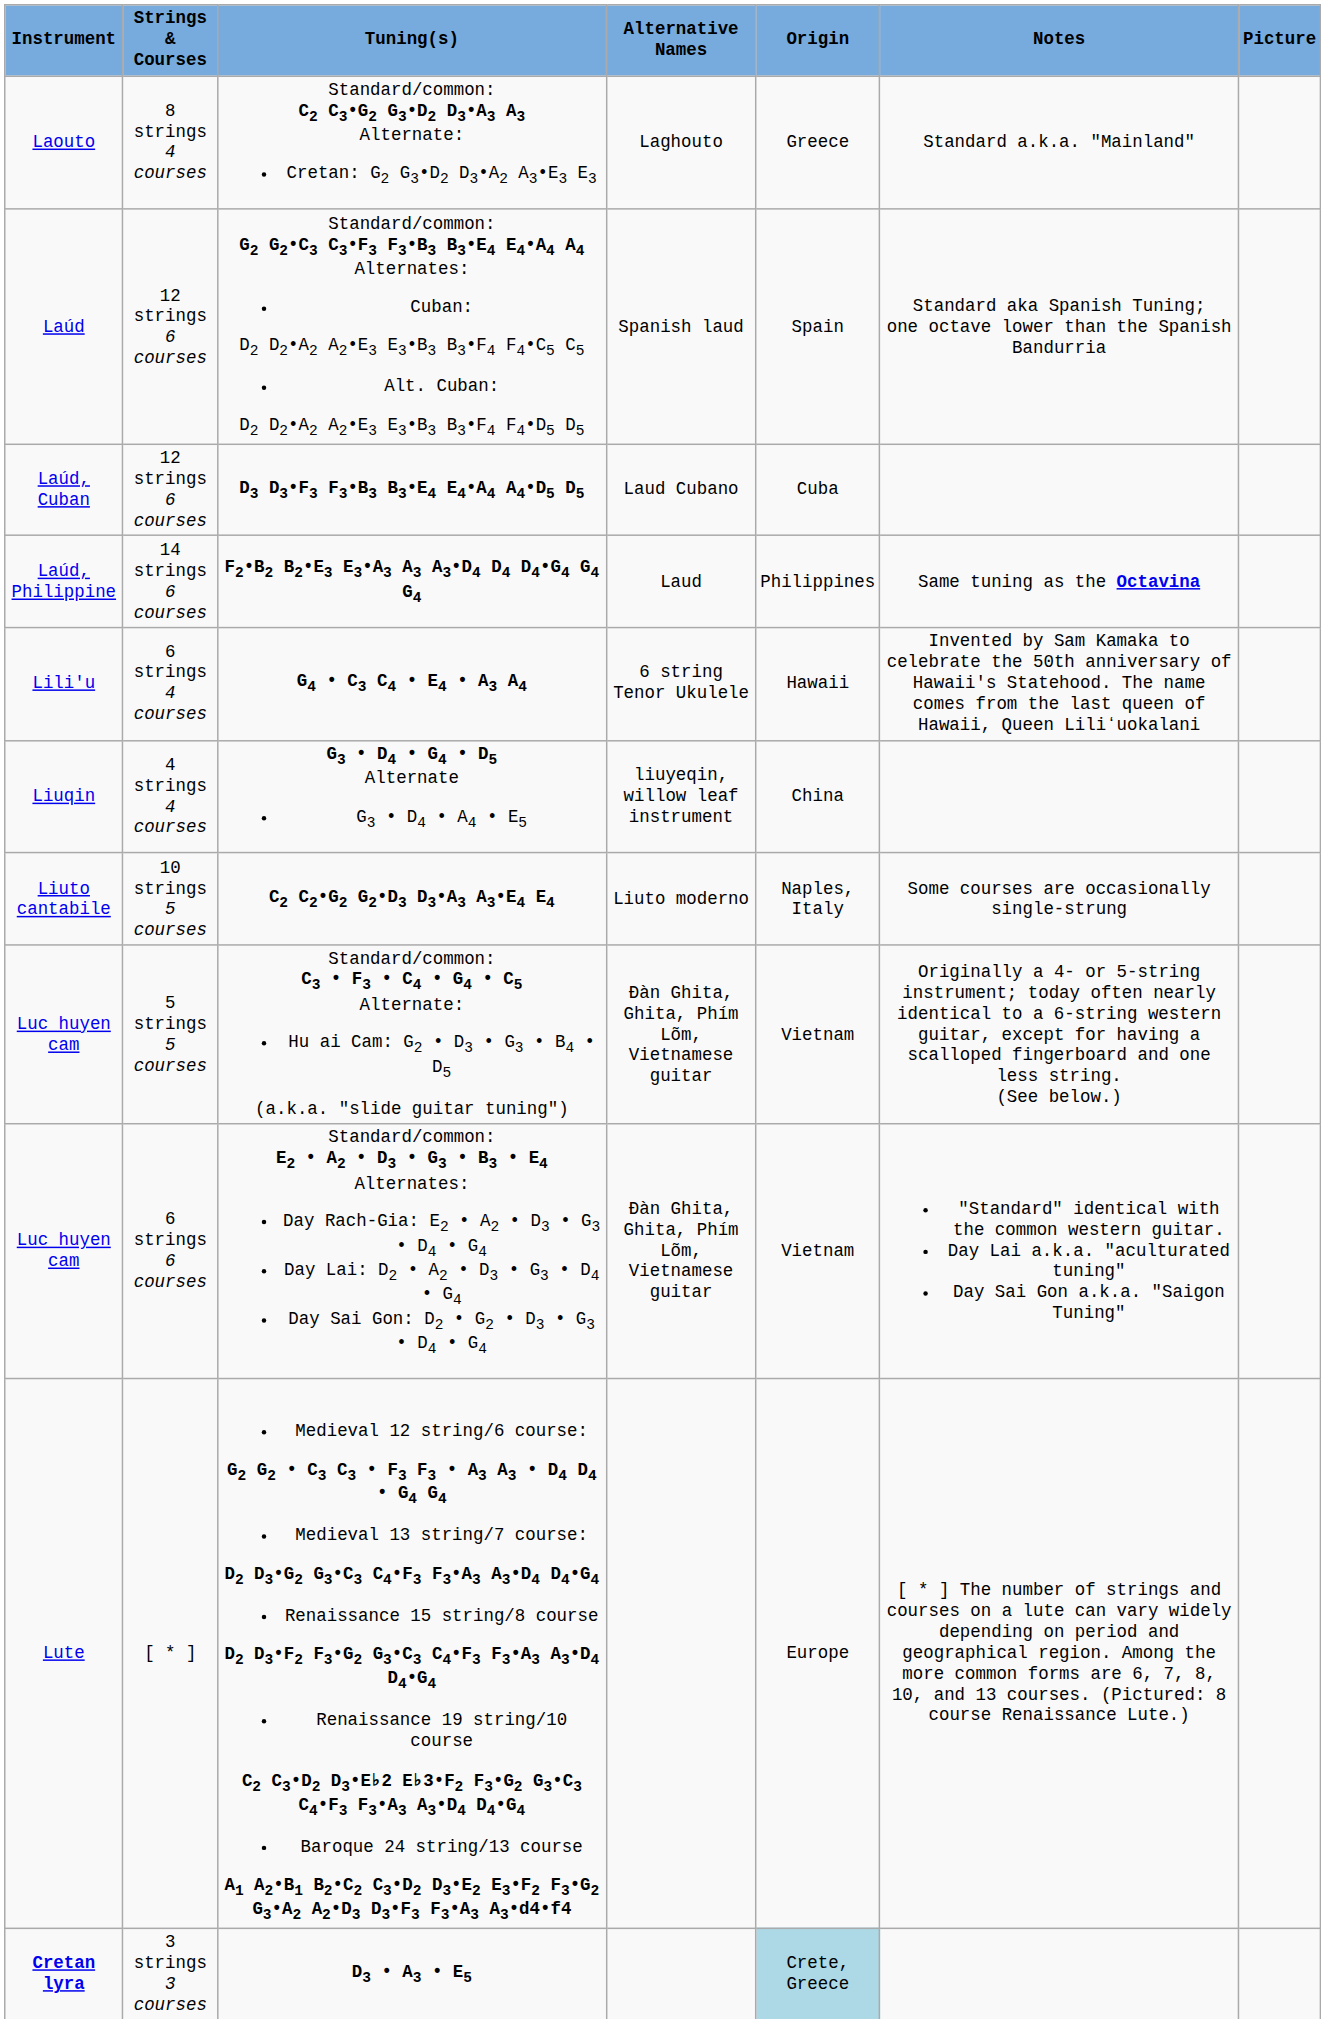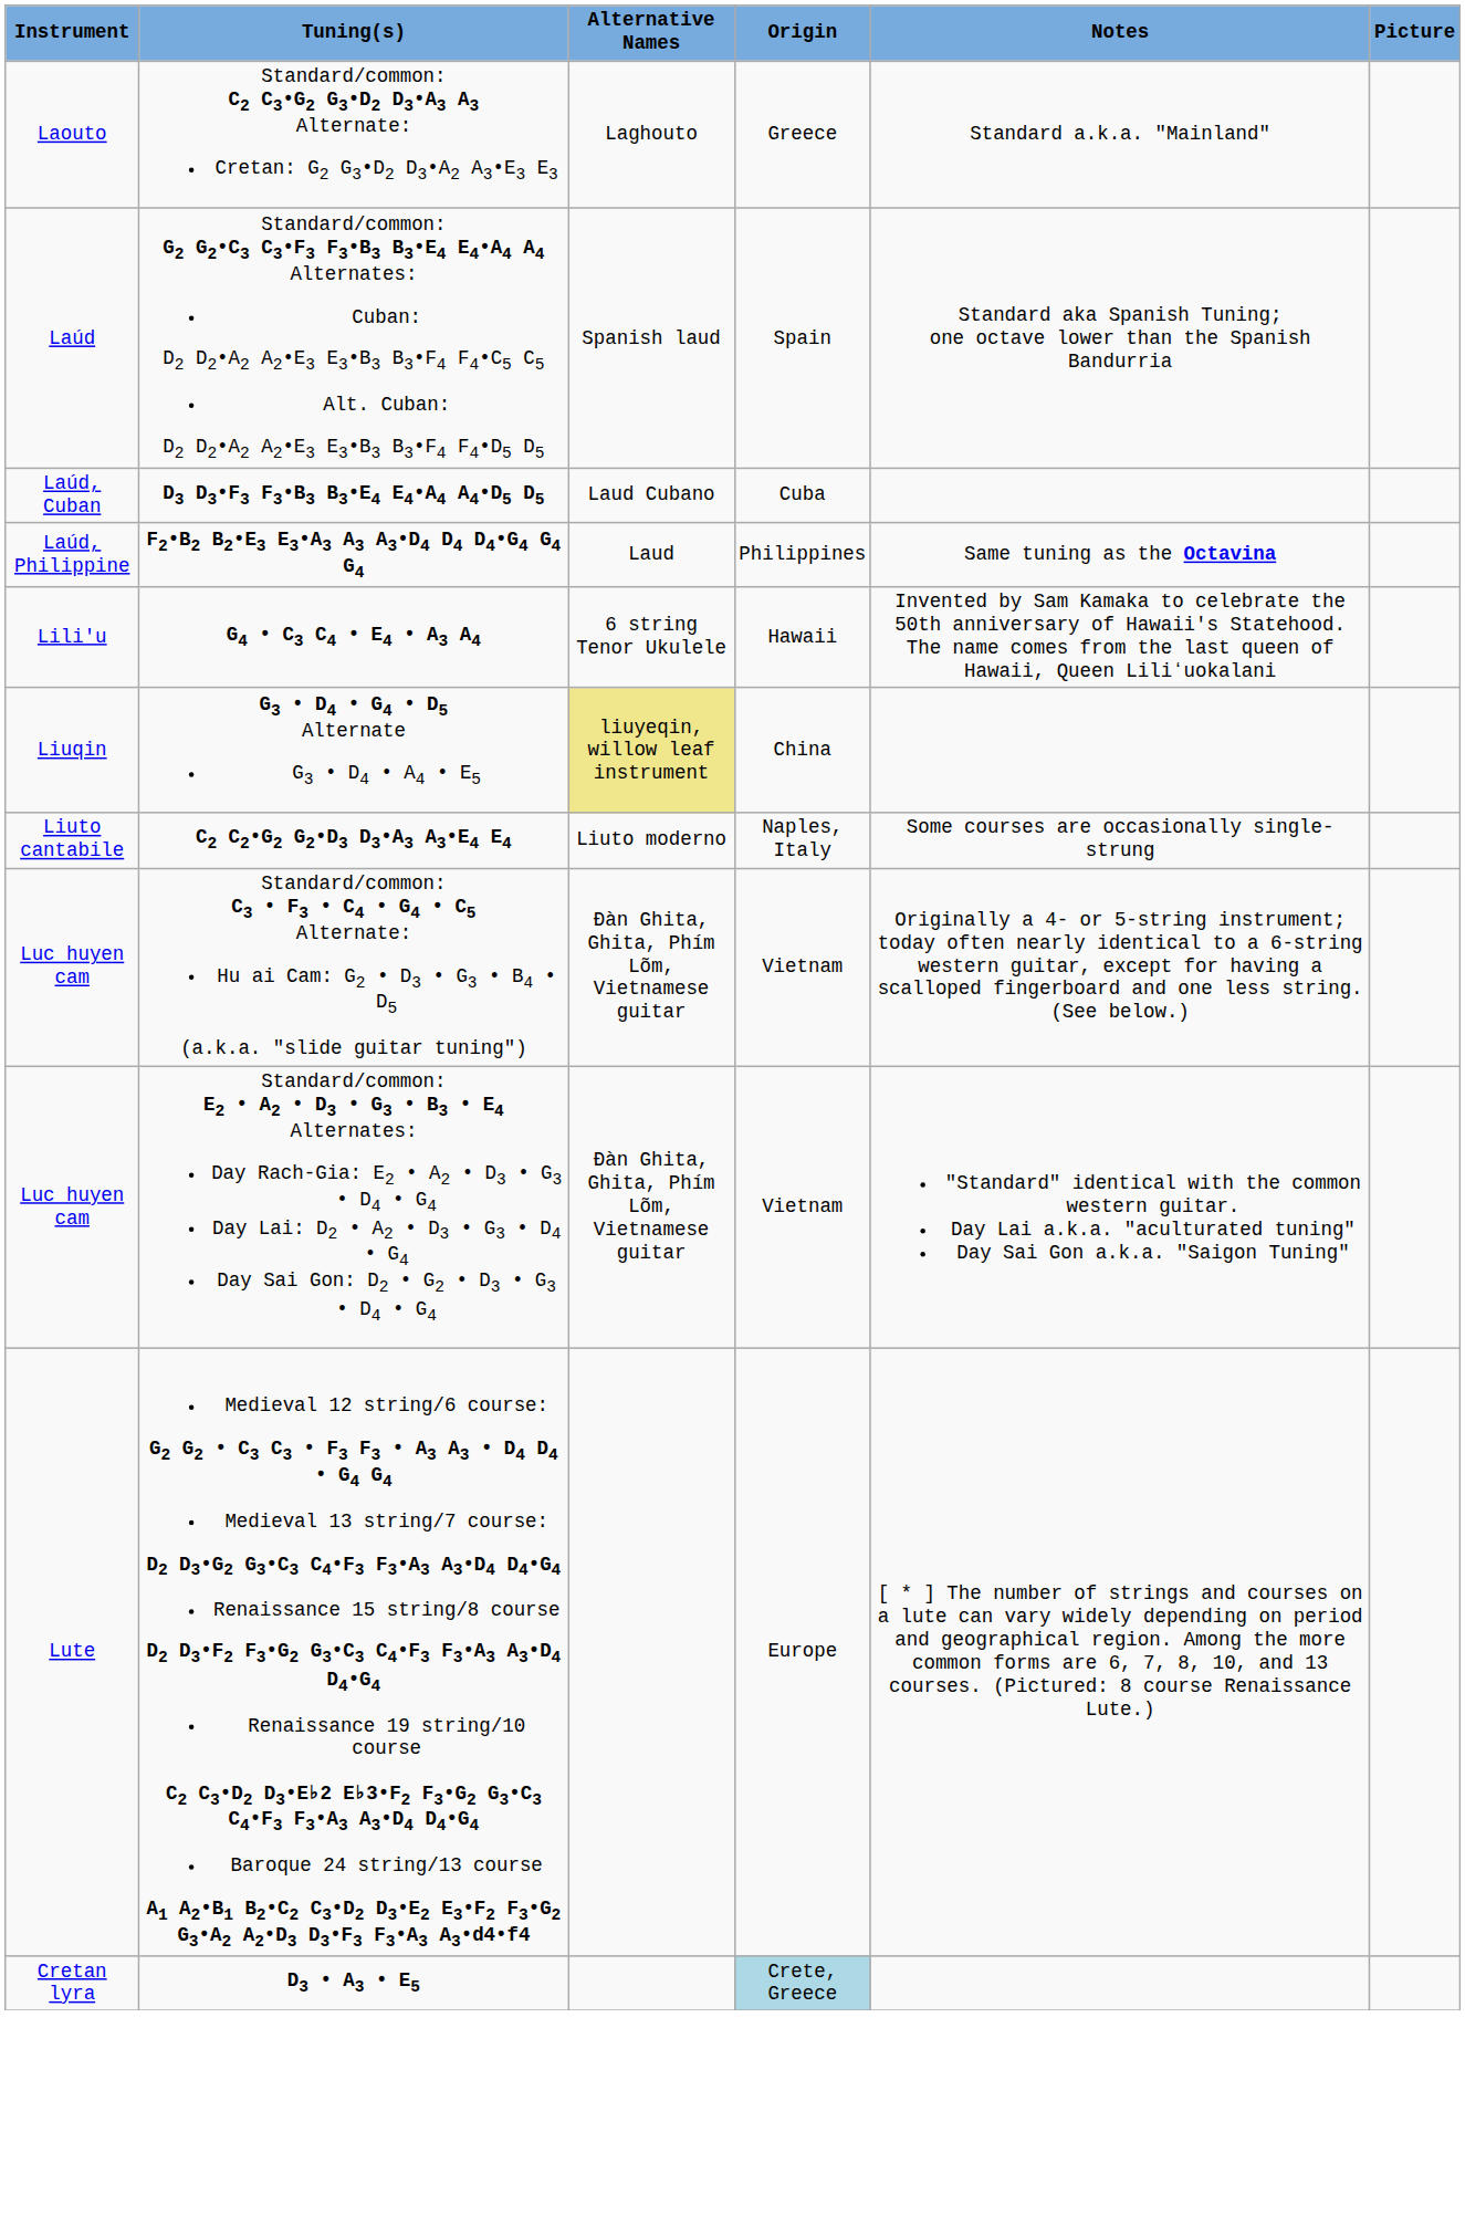- column: Strings & Courses | 8 strings 4 courses | 12 strings 6 courses | 12 strings 6 courses | 14 strings 6 courses | 6 strings 4 courses | 4 strings 4 courses | 10 strings 5 courses | 5 strings 5 courses | 6 strings 6 courses | [ * ] | 3 strings 3 courses
G3 • D4 • G4 • D5 Alternate G3 • D4 • A4 • E5 | Alternative Names: no background -> khaki background
D3 • A3 • E5 | Instrument: bold -> normal
